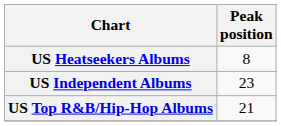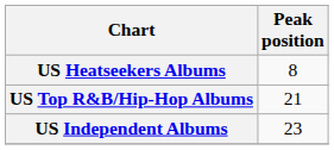rows swapped: US Independent Albums <-> US Top R&B/Hip-Hop Albums
